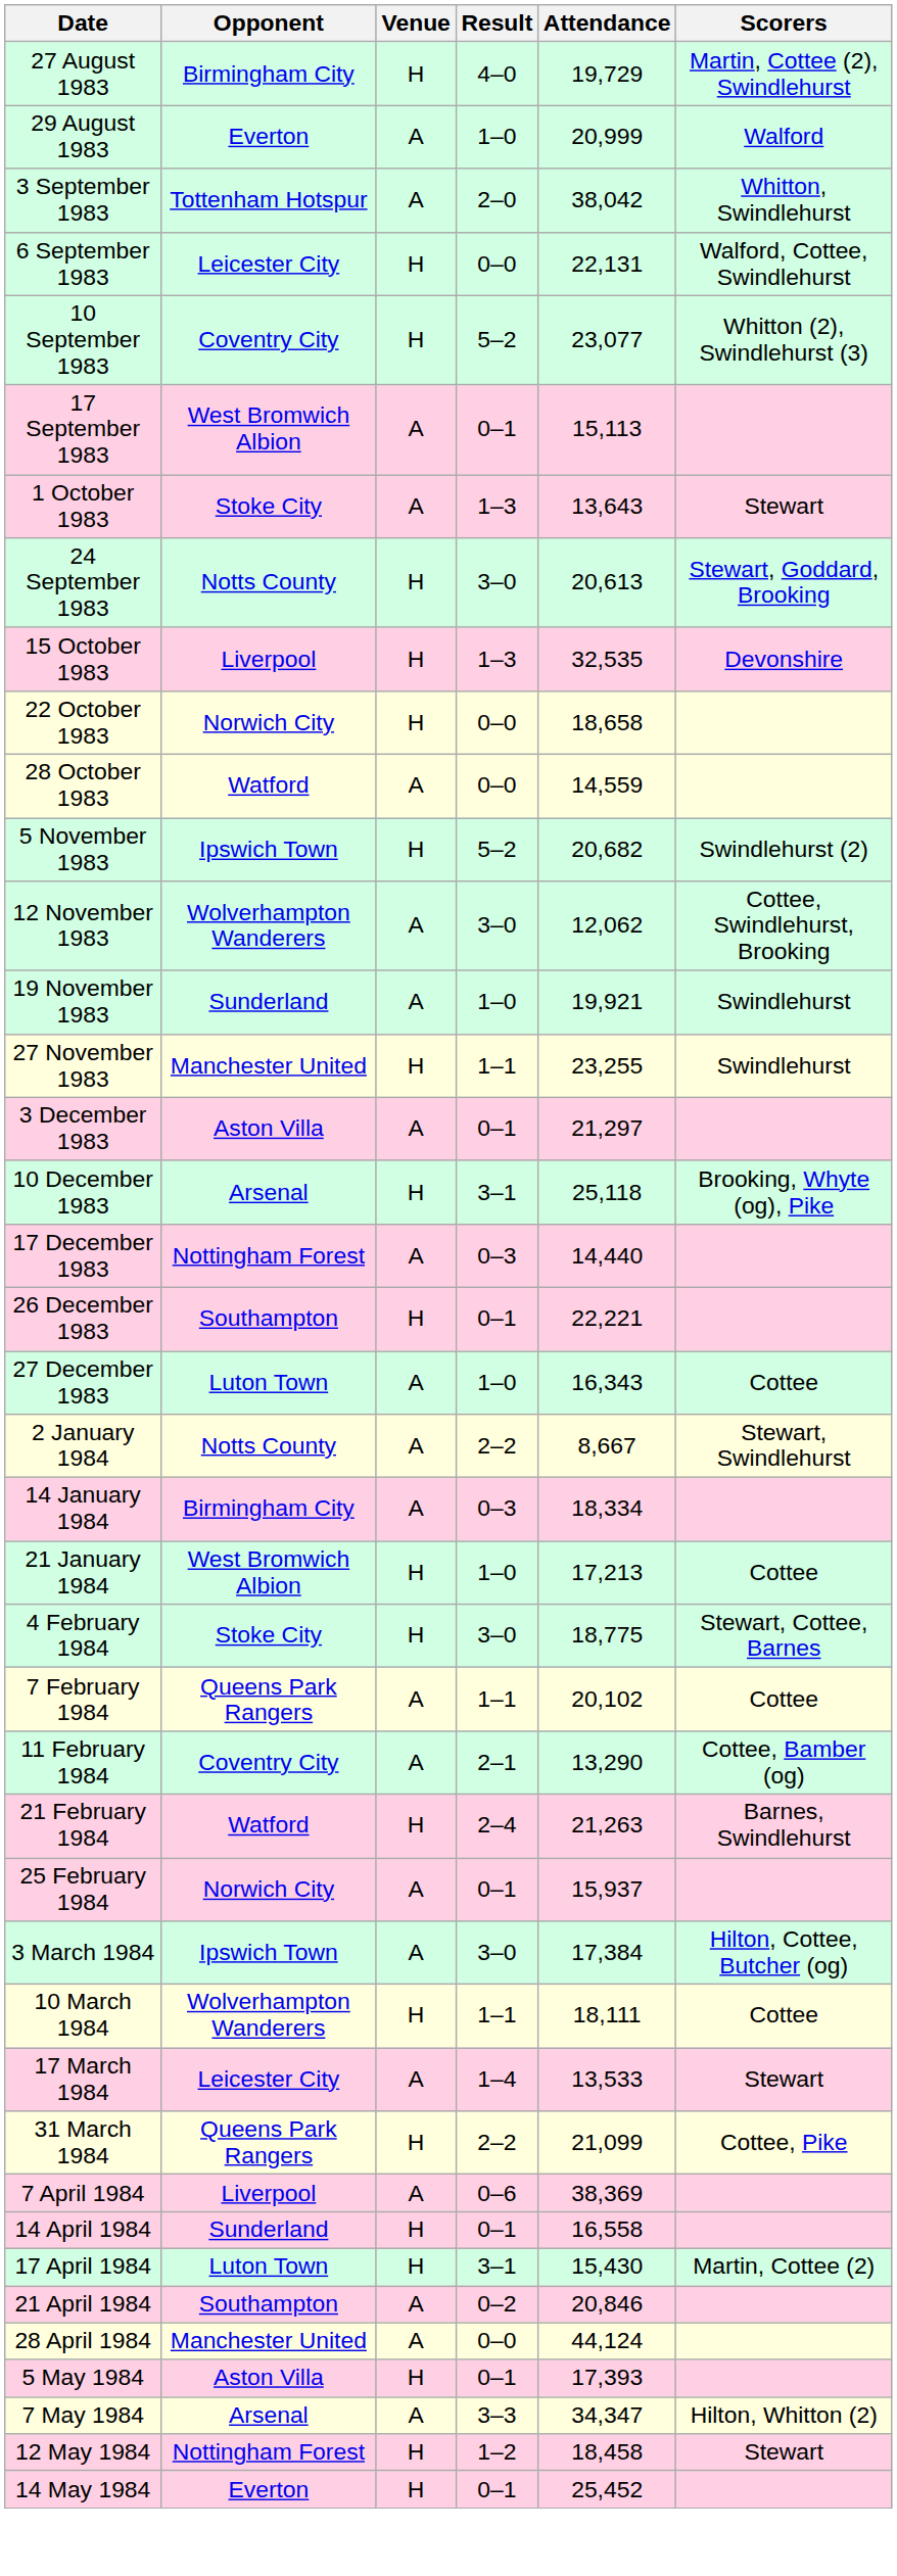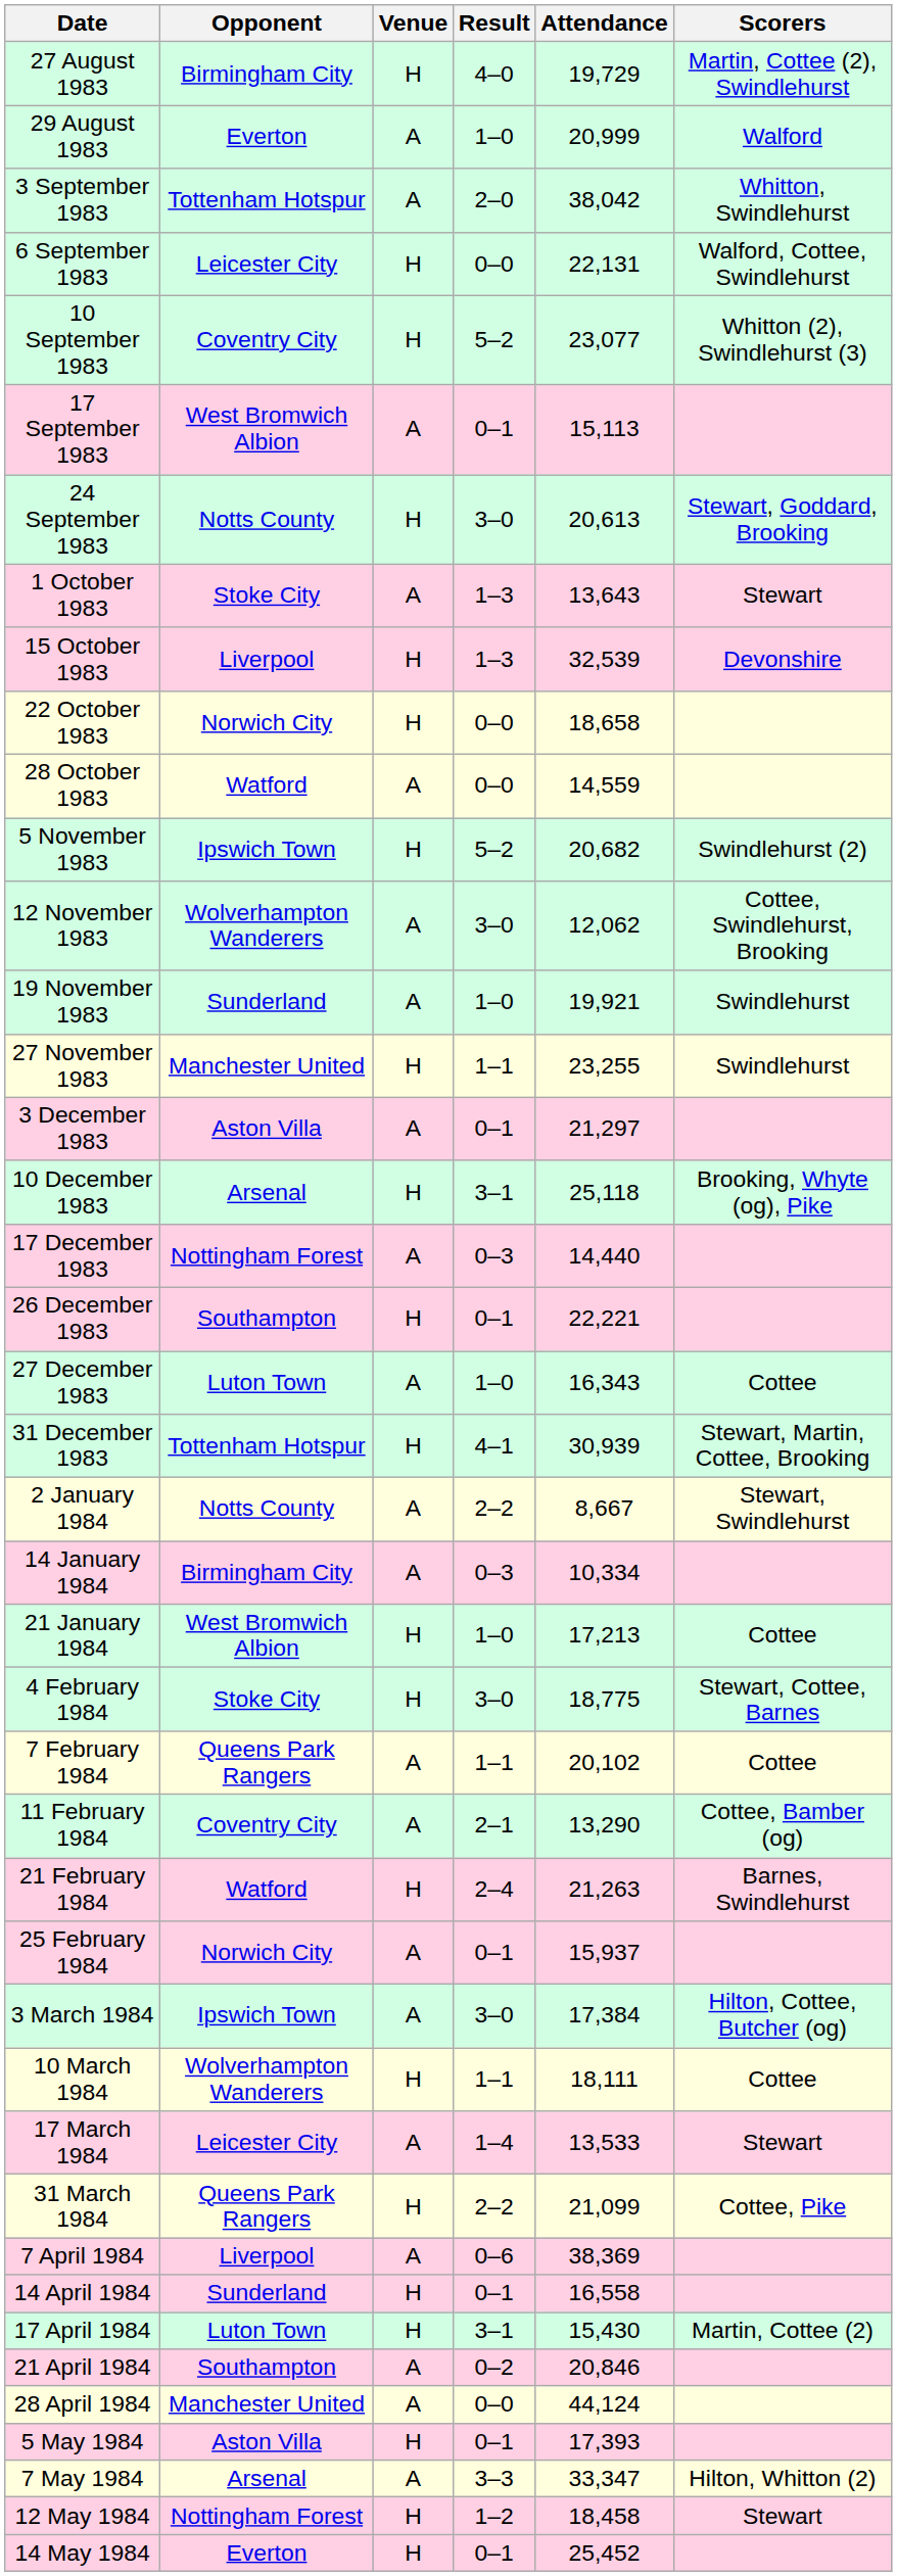rows swapped: 24 September 1983 <-> 1 October 1983
15 October 1983 | Attendance: 32,535 -> 32,539
+ row: 31 December 1983 | Tottenham Hotspur | H | 4–1 | 30,939 | Stewart, Martin, Cottee, Brooking
14 January 1984 | Attendance: 18,334 -> 10,334
7 May 1984 | Attendance: 34,347 -> 33,347
